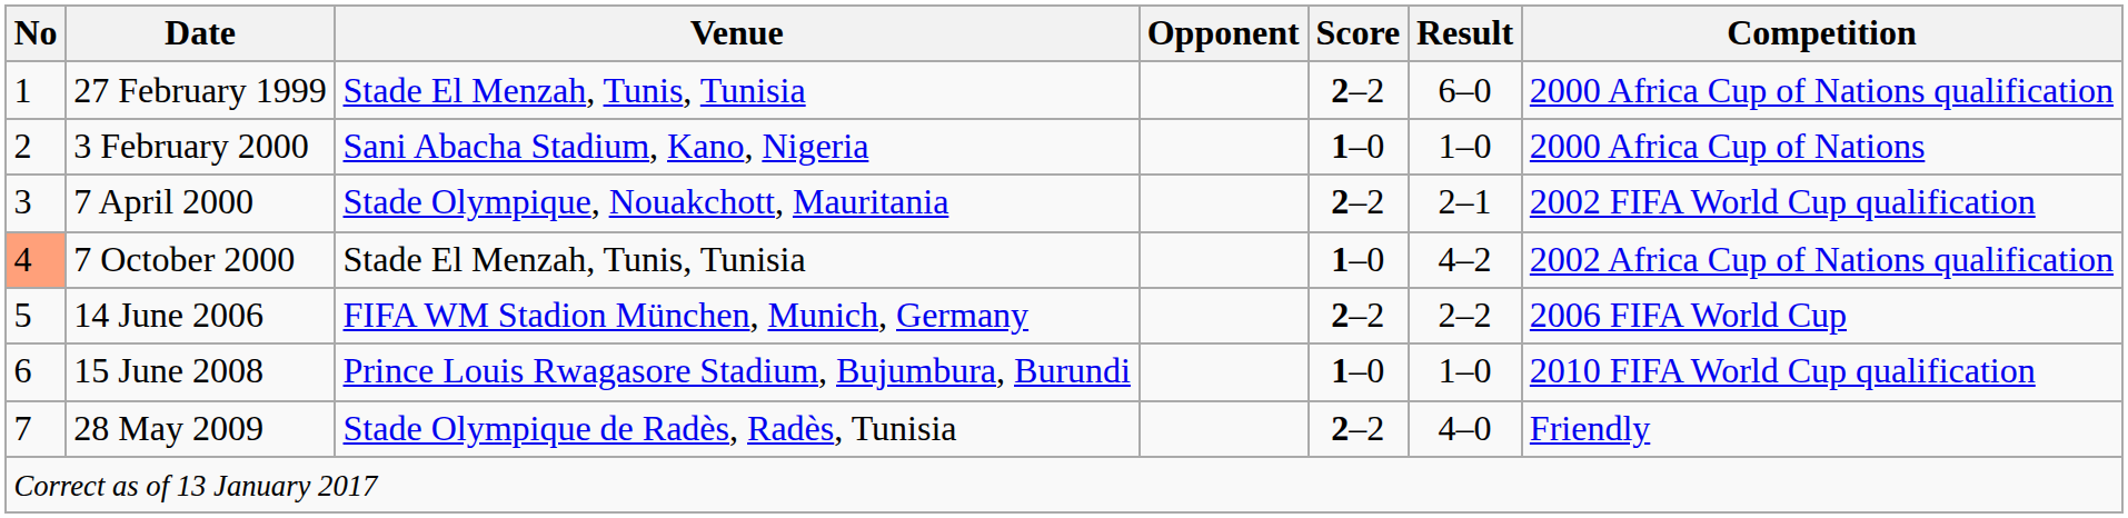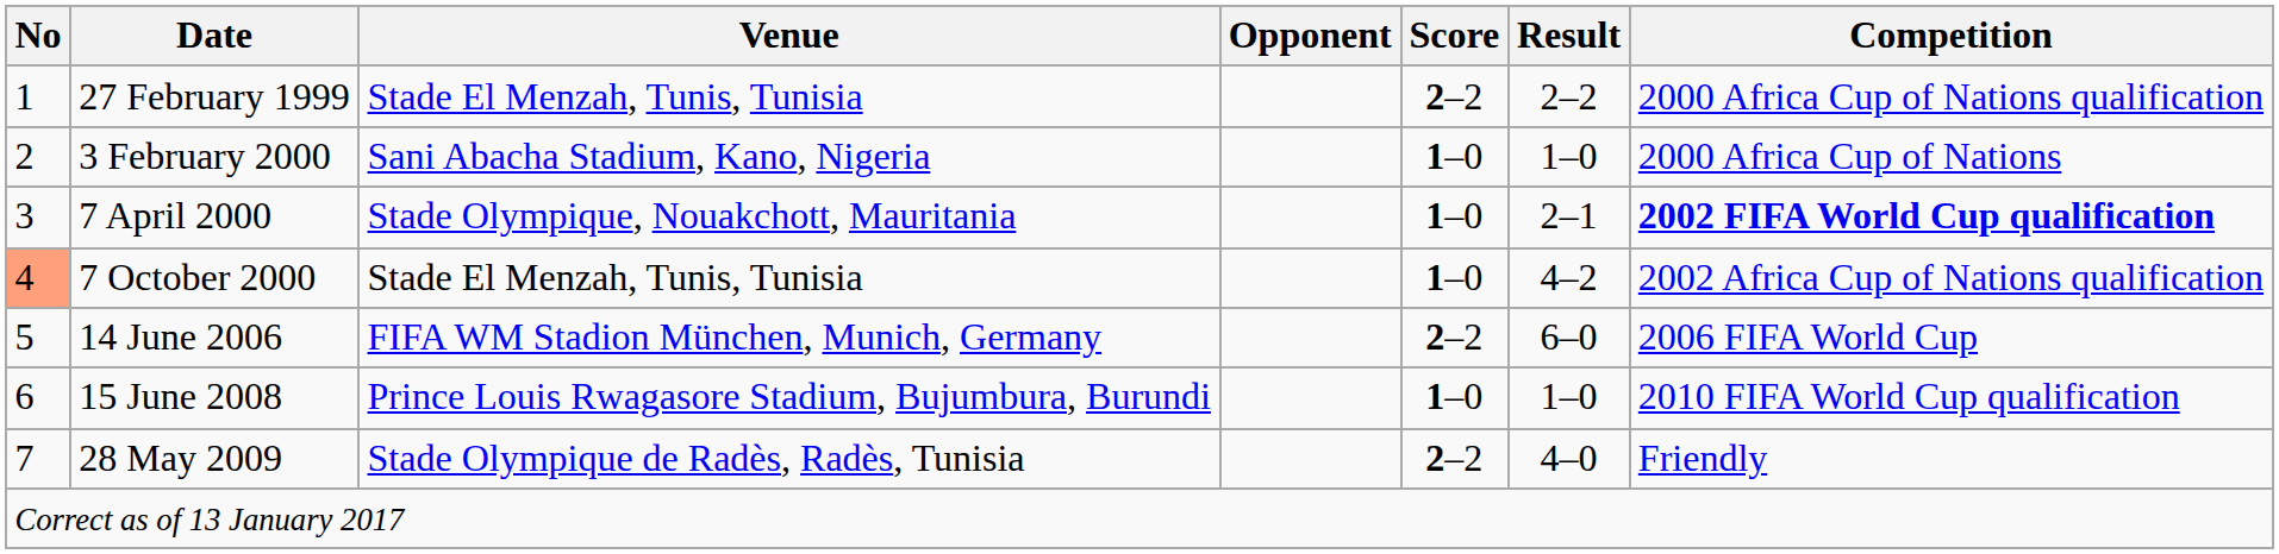27 February 1999 | Result: 6–0 -> 2–2
7 April 2000 | Score: 2–2 -> 1–0
7 April 2000 | Competition: normal -> bold
14 June 2006 | Result: 2–2 -> 6–0
